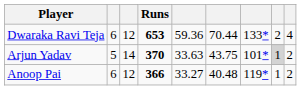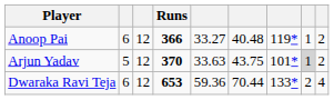rows swapped: Dwaraka Ravi Teja <-> Anoop Pai
Arjun Yadav | column 3: 14 -> 12
